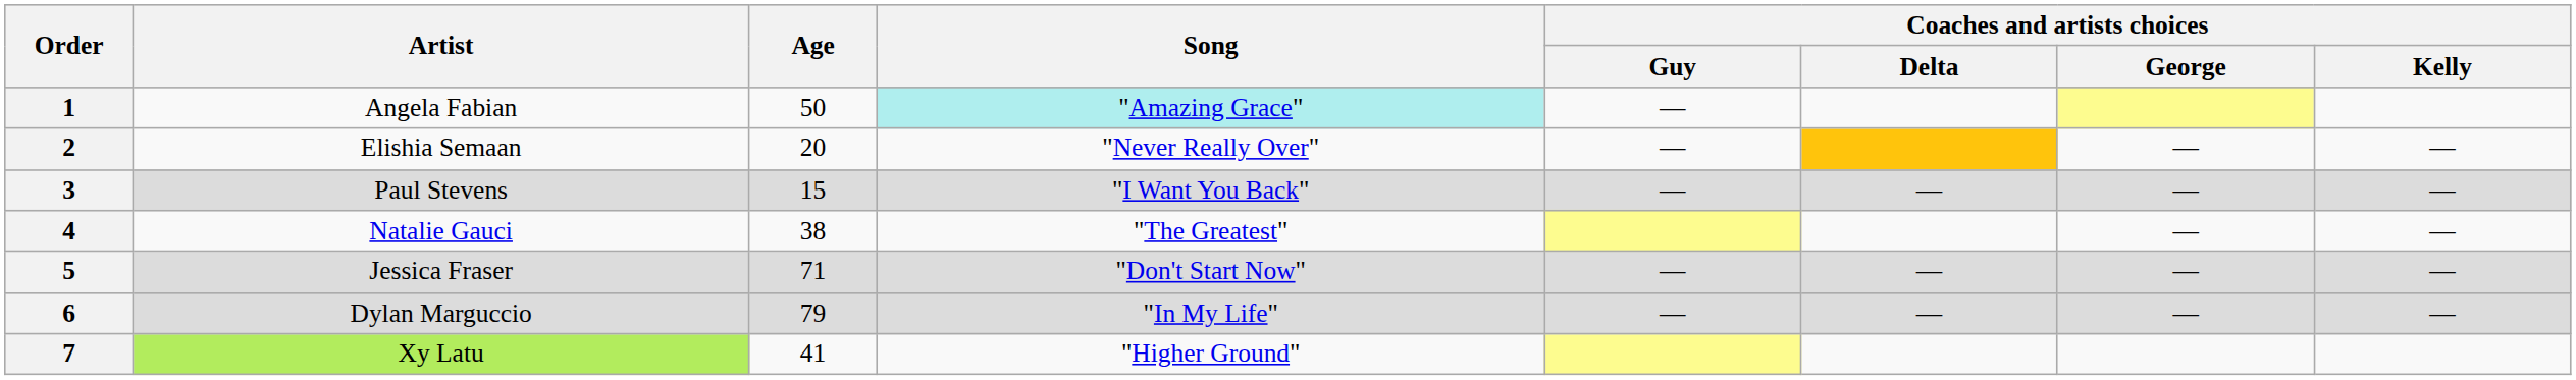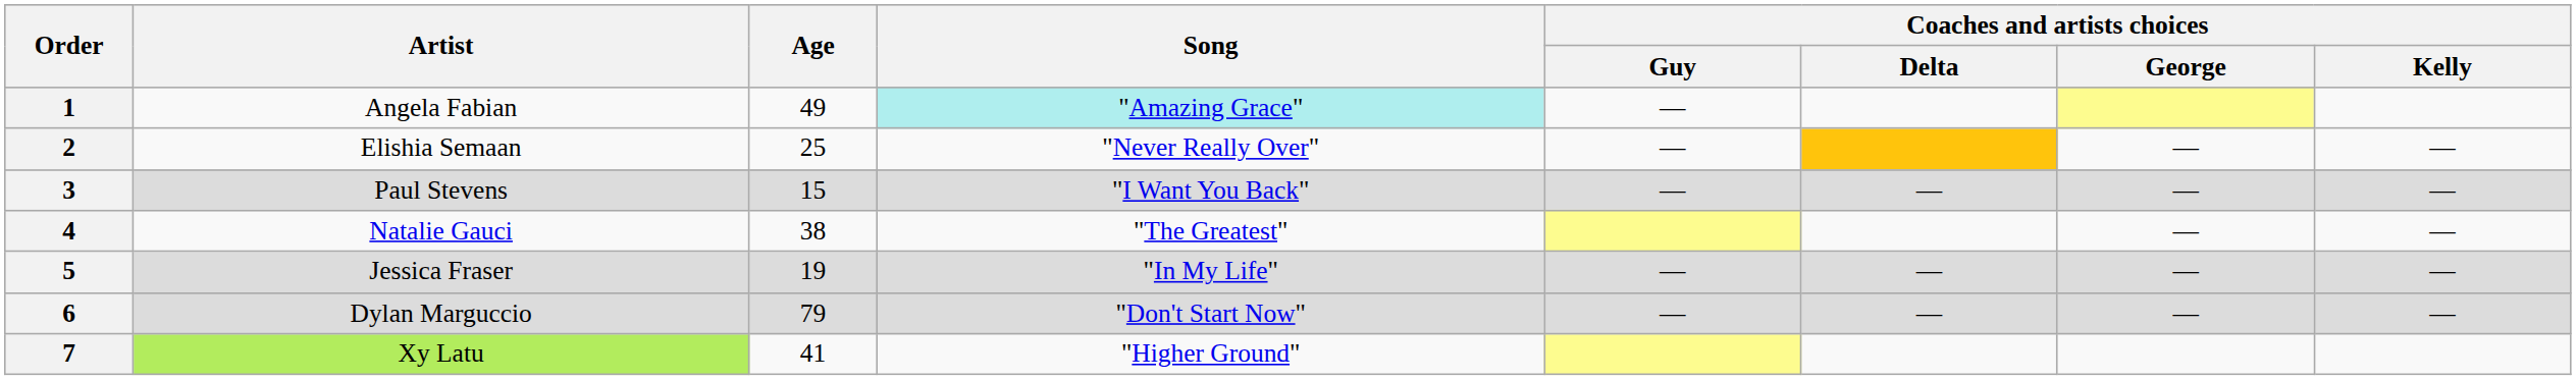1 | Age: 50 -> 49
2 | Age: 20 -> 25
5 | Age: 71 -> 19
5 | Song: "Don't Start Now" -> "In My Life"
6 | Song: "In My Life" -> "Don't Start Now"
